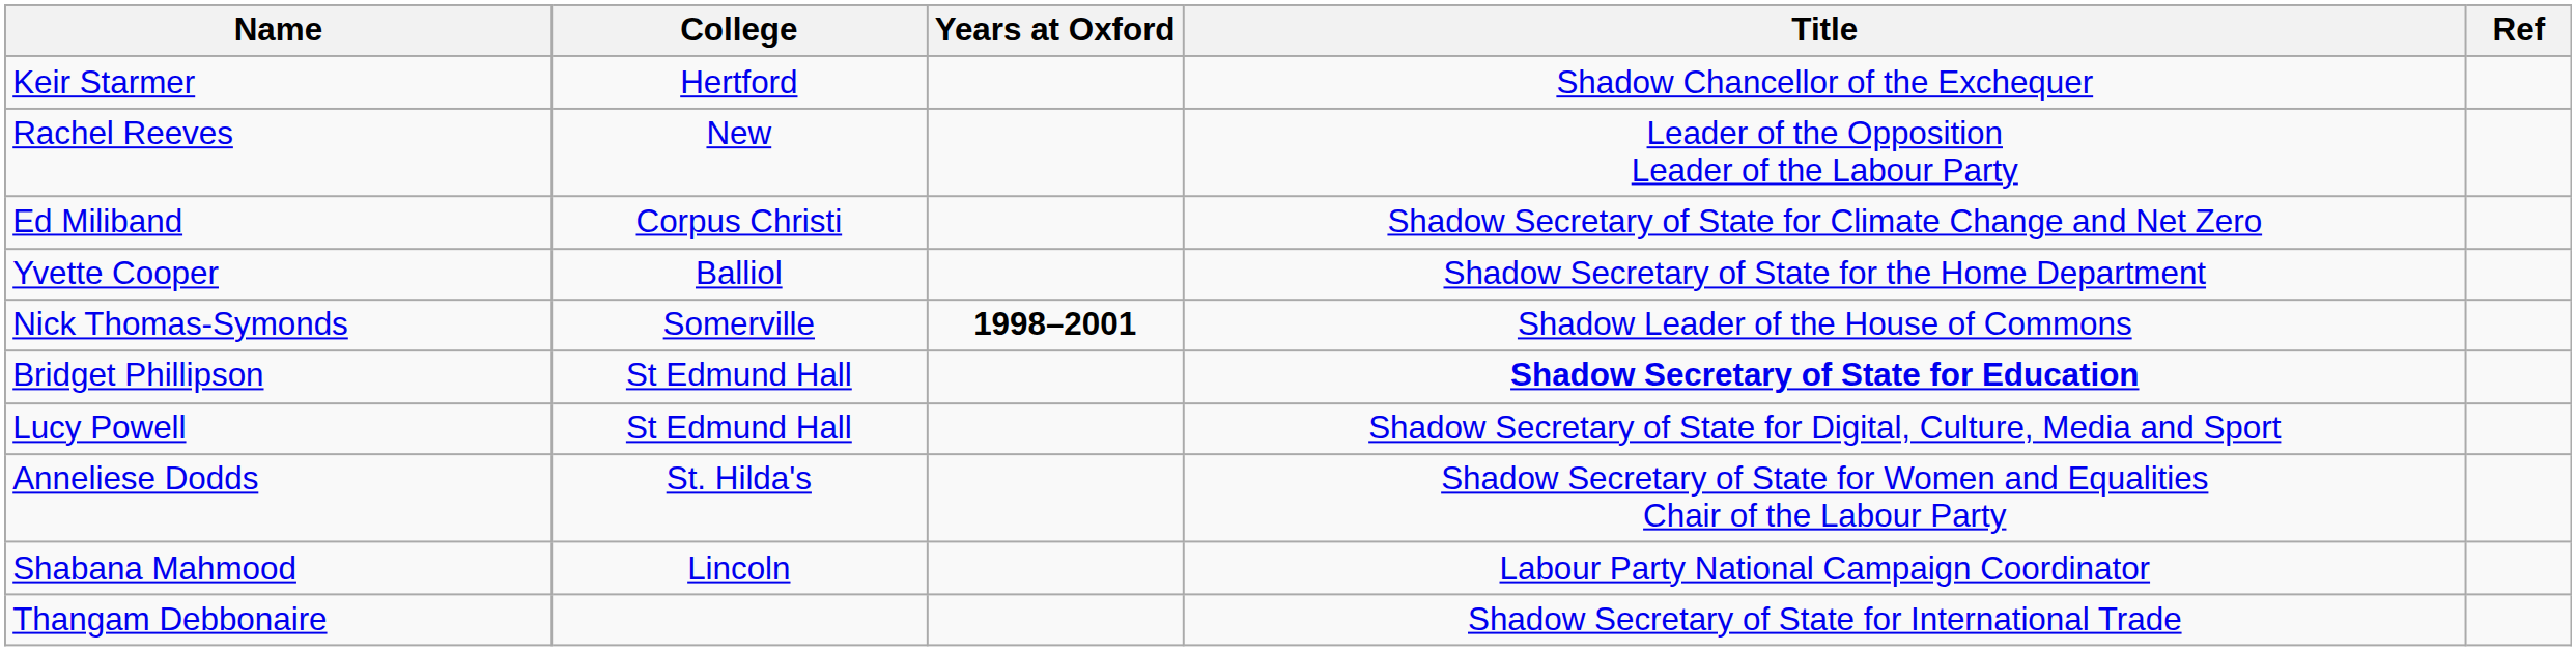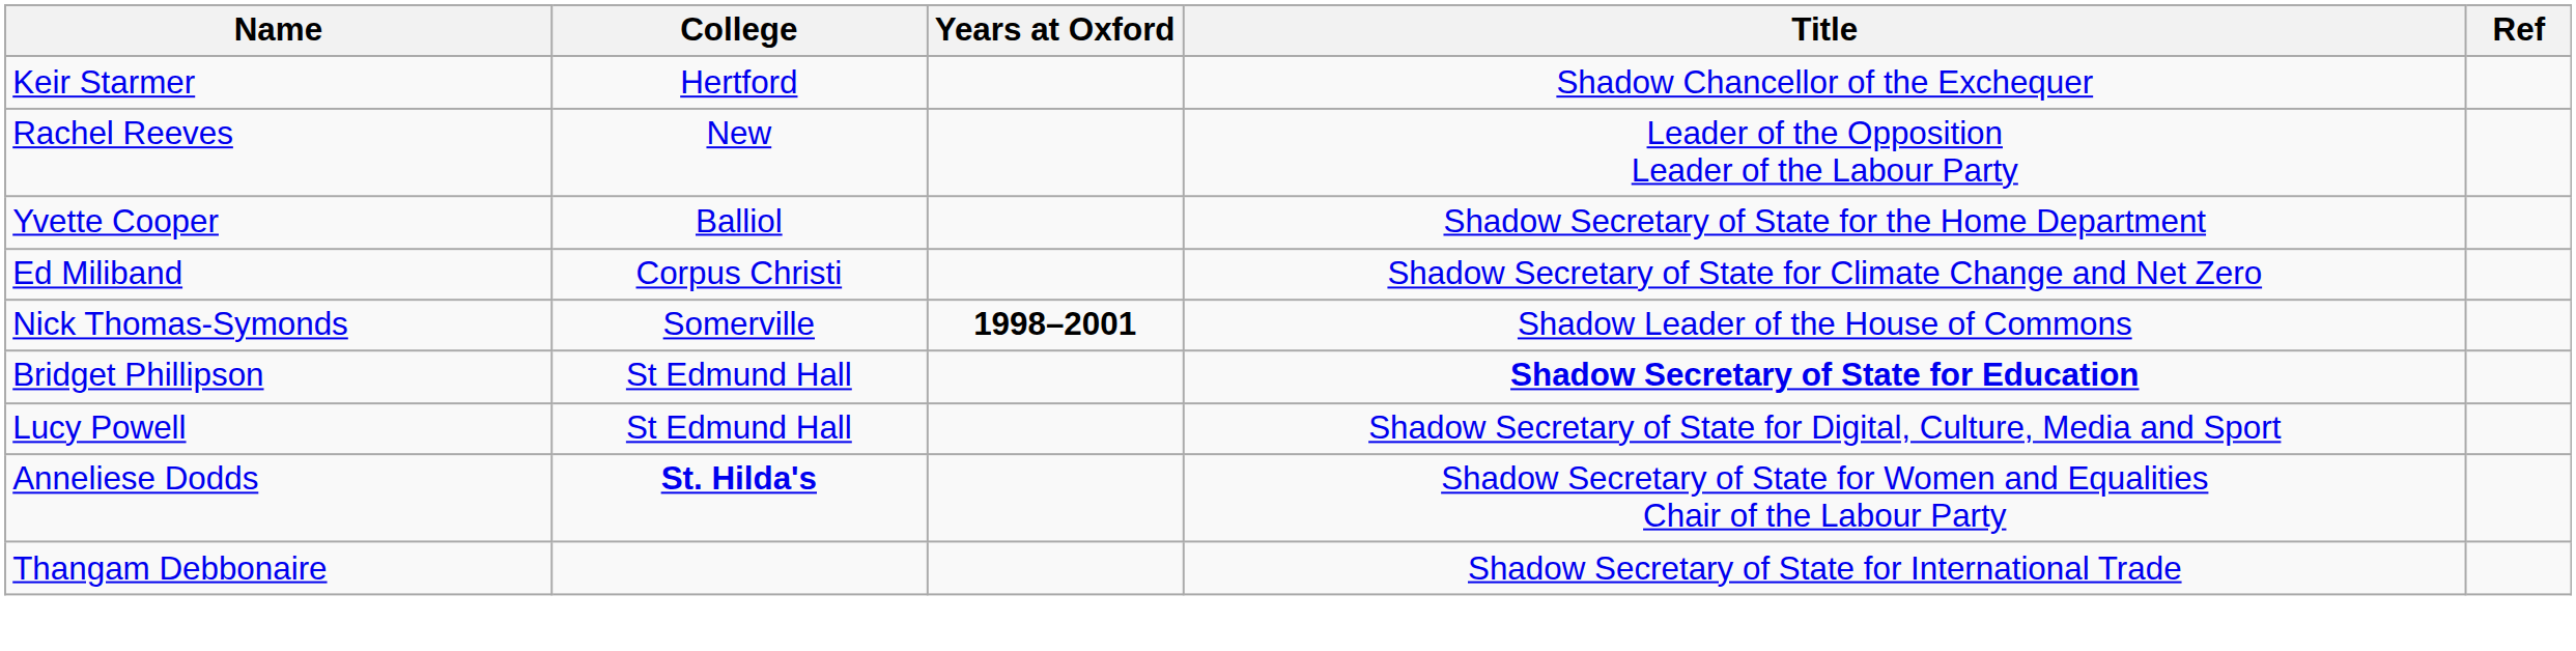rows swapped: Yvette Cooper <-> Ed Miliband
Anneliese Dodds | College: normal -> bold
- row: Shabana Mahmood | Lincoln | Labour Party National Campaign Coordinator
